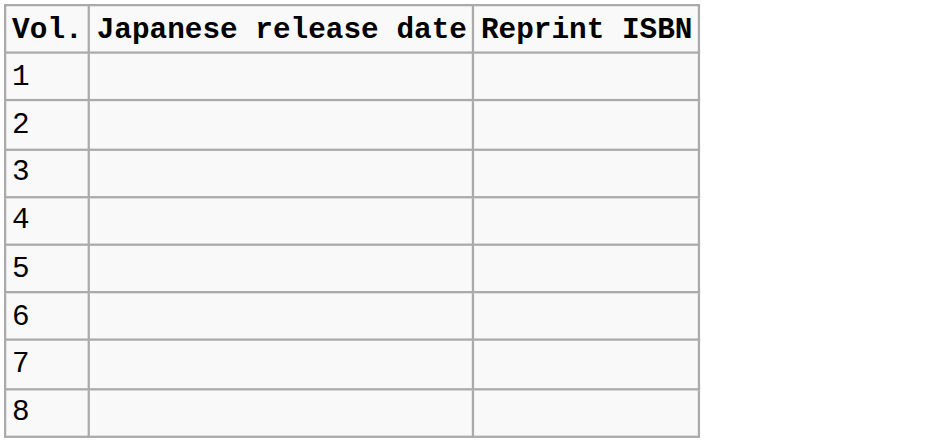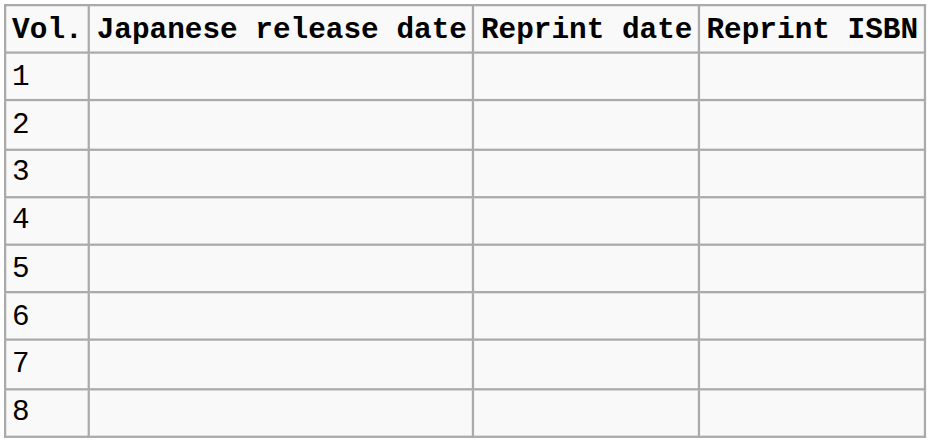+ column: Reprint date
